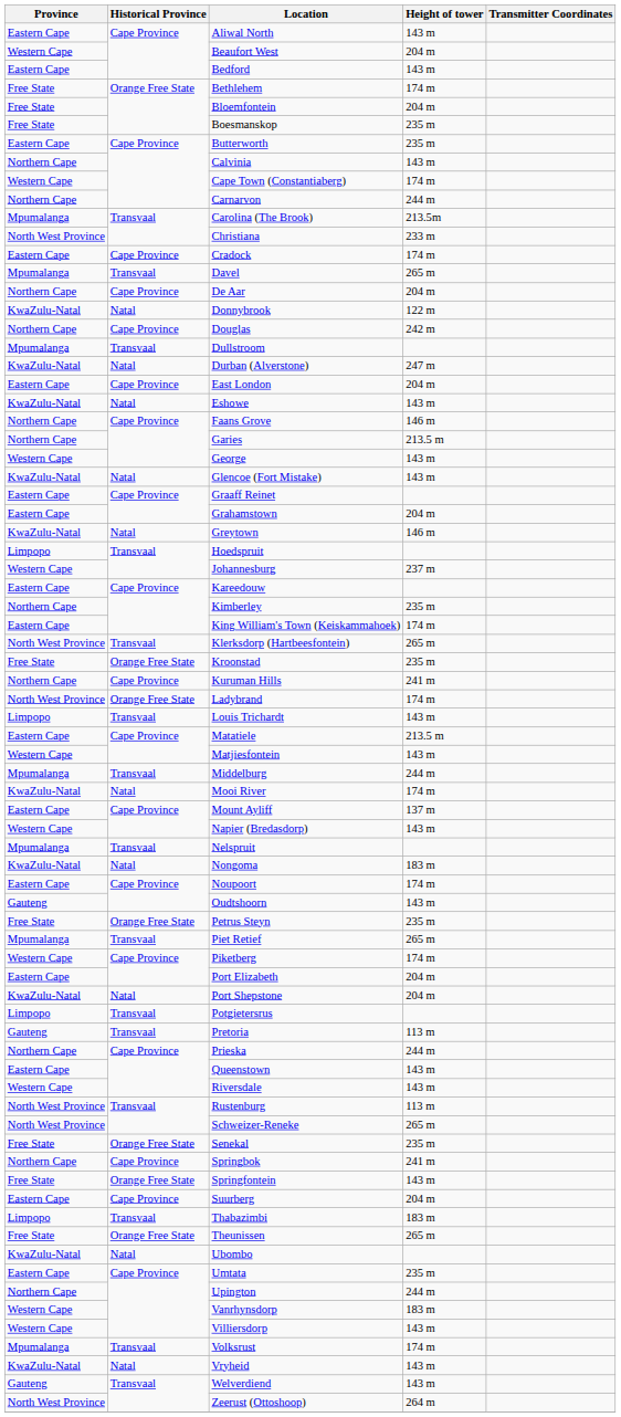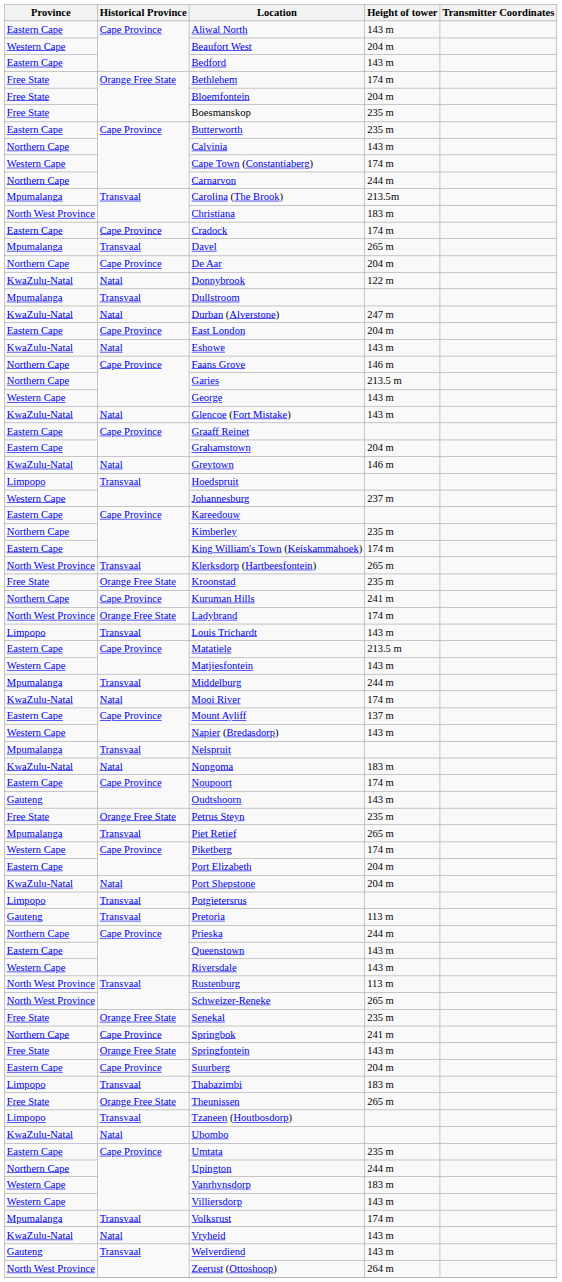Christiana | Height of tower: 233 m -> 183 m
- row: Northern Cape | Cape Province | Douglas | 242 m
+ row: Limpopo | Transvaal | Tzaneen (Houtbosdorp)
